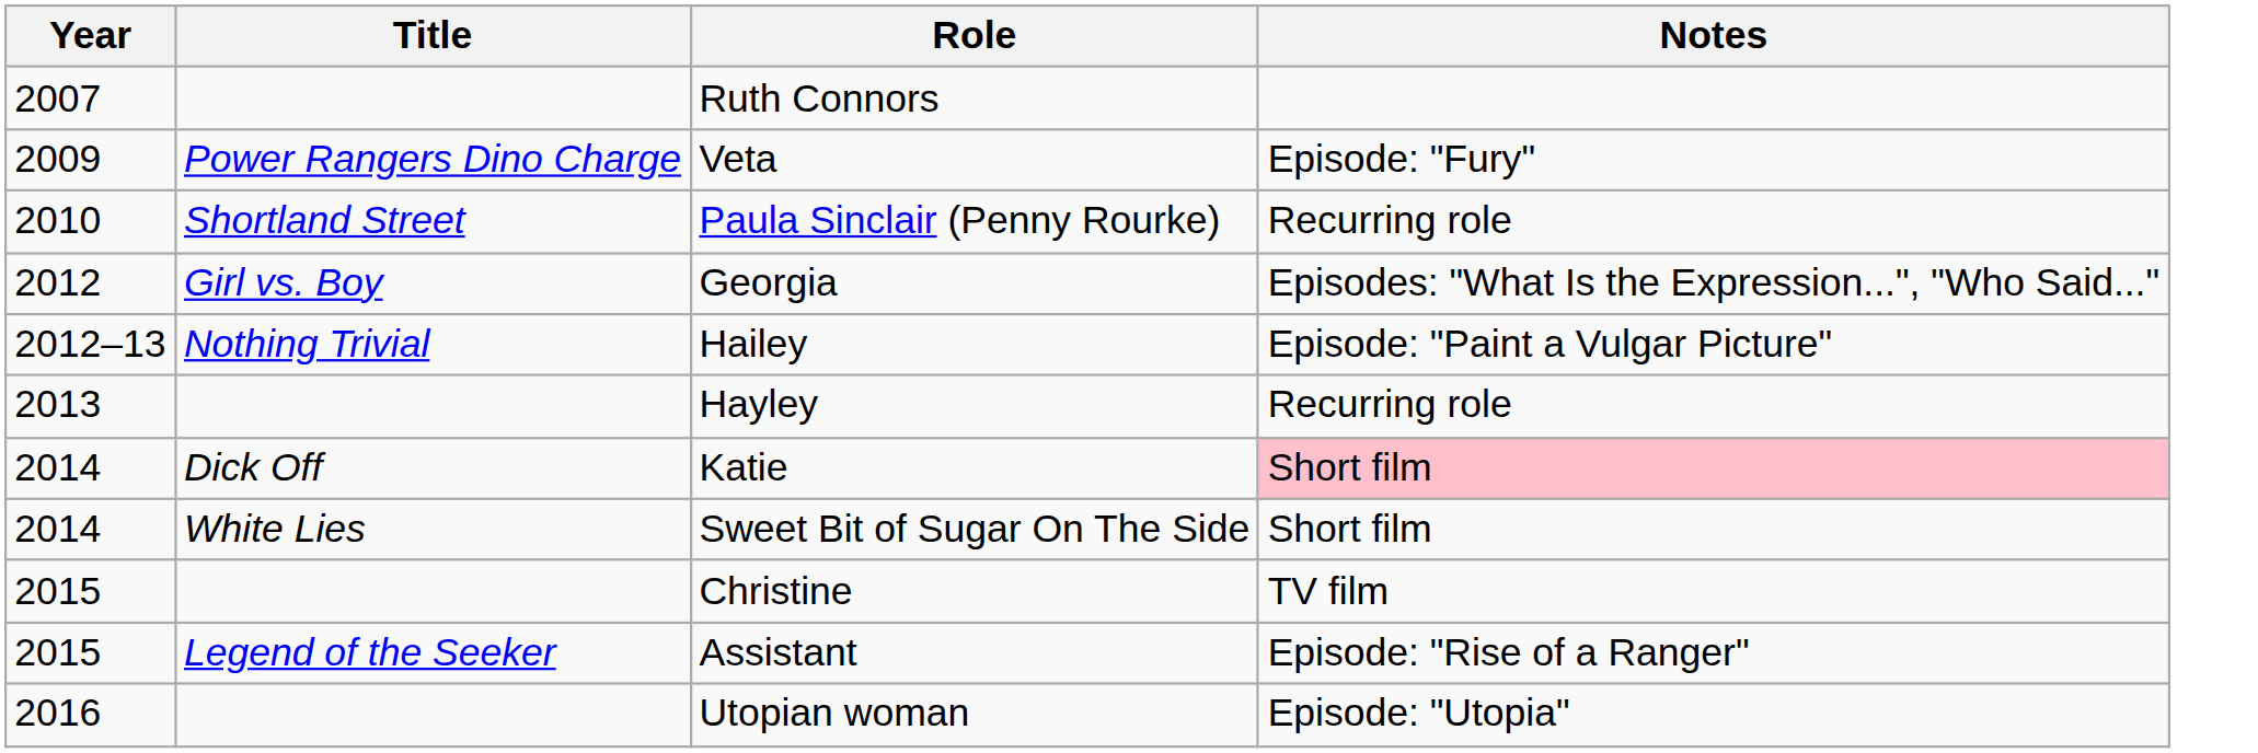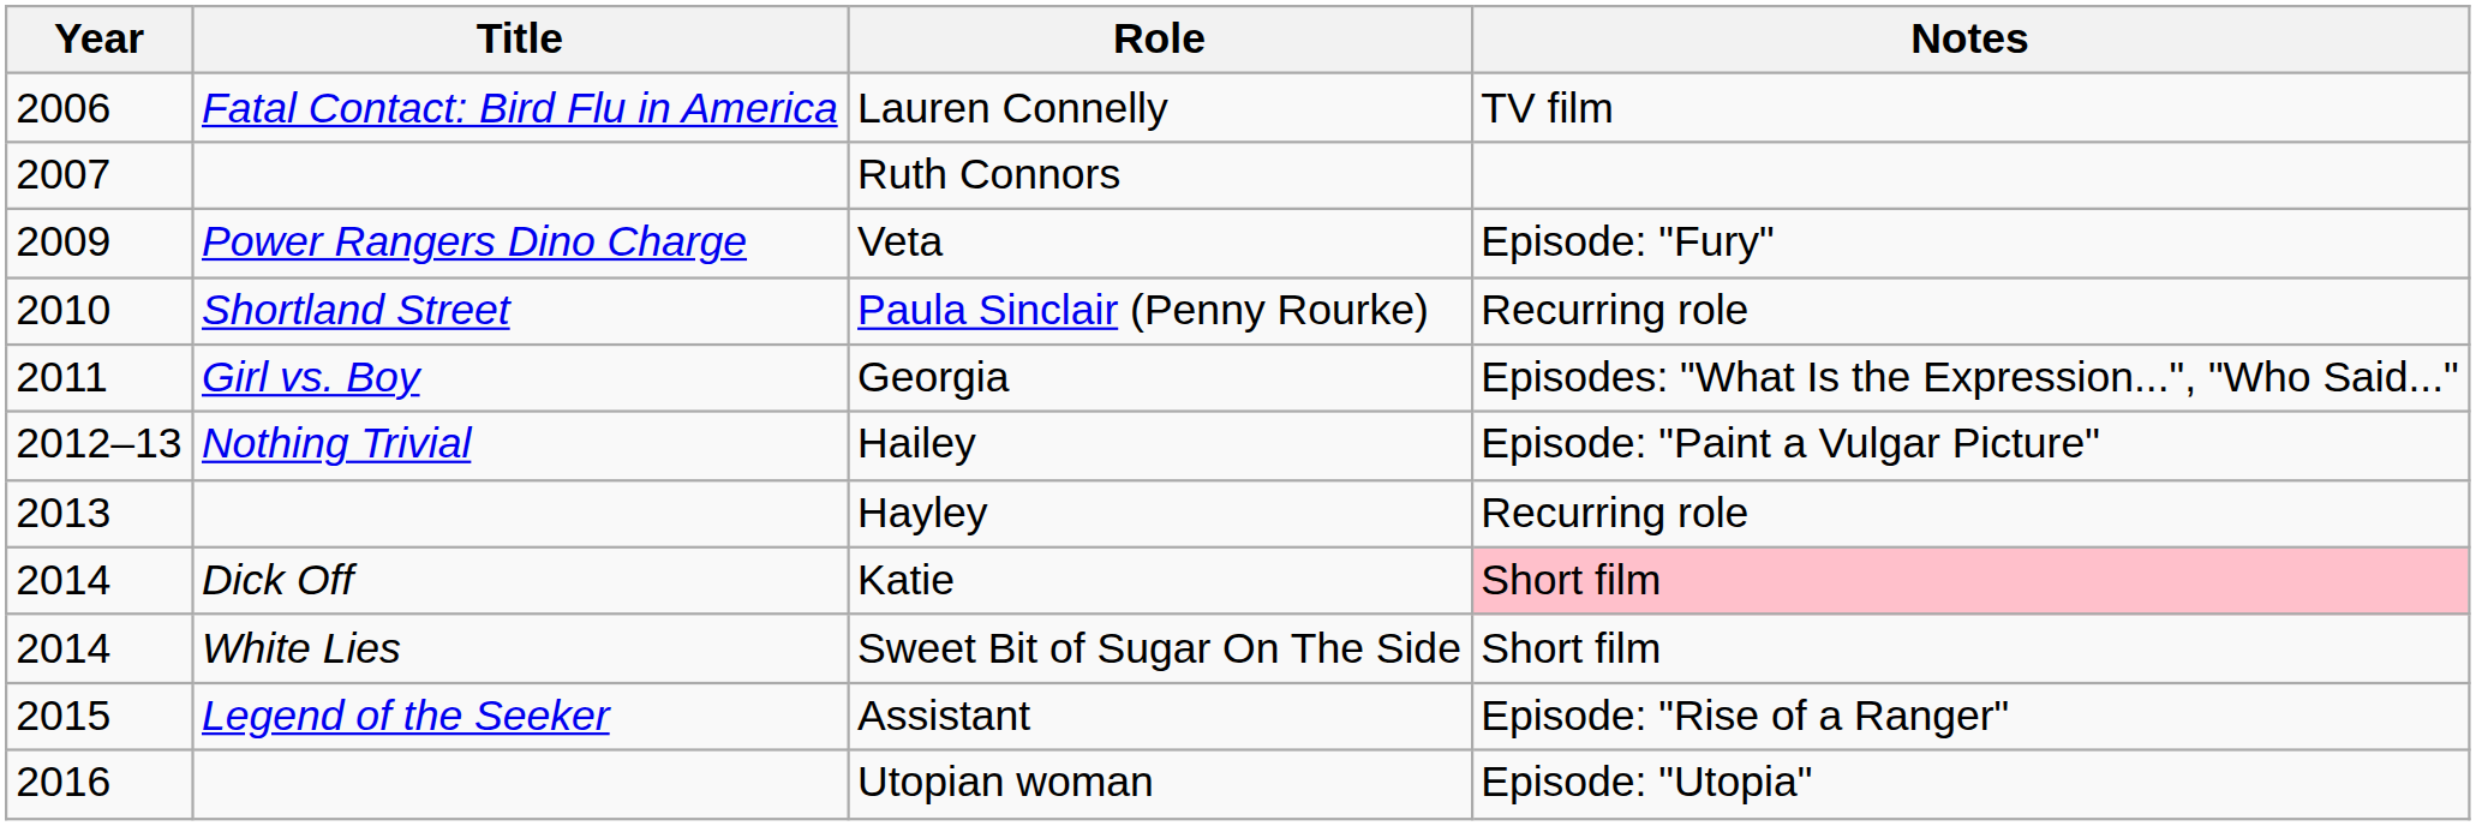+ row: 2006 | Fatal Contact: Bird Flu in America | Lauren Connelly | TV film
Georgia | Year: 2012 -> 2011
- row: 2015 | Christine | TV film
